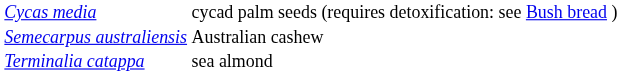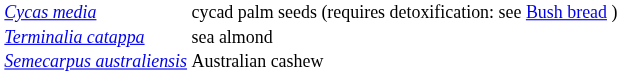rows swapped: Semecarpus australiensis <-> Terminalia catappa
